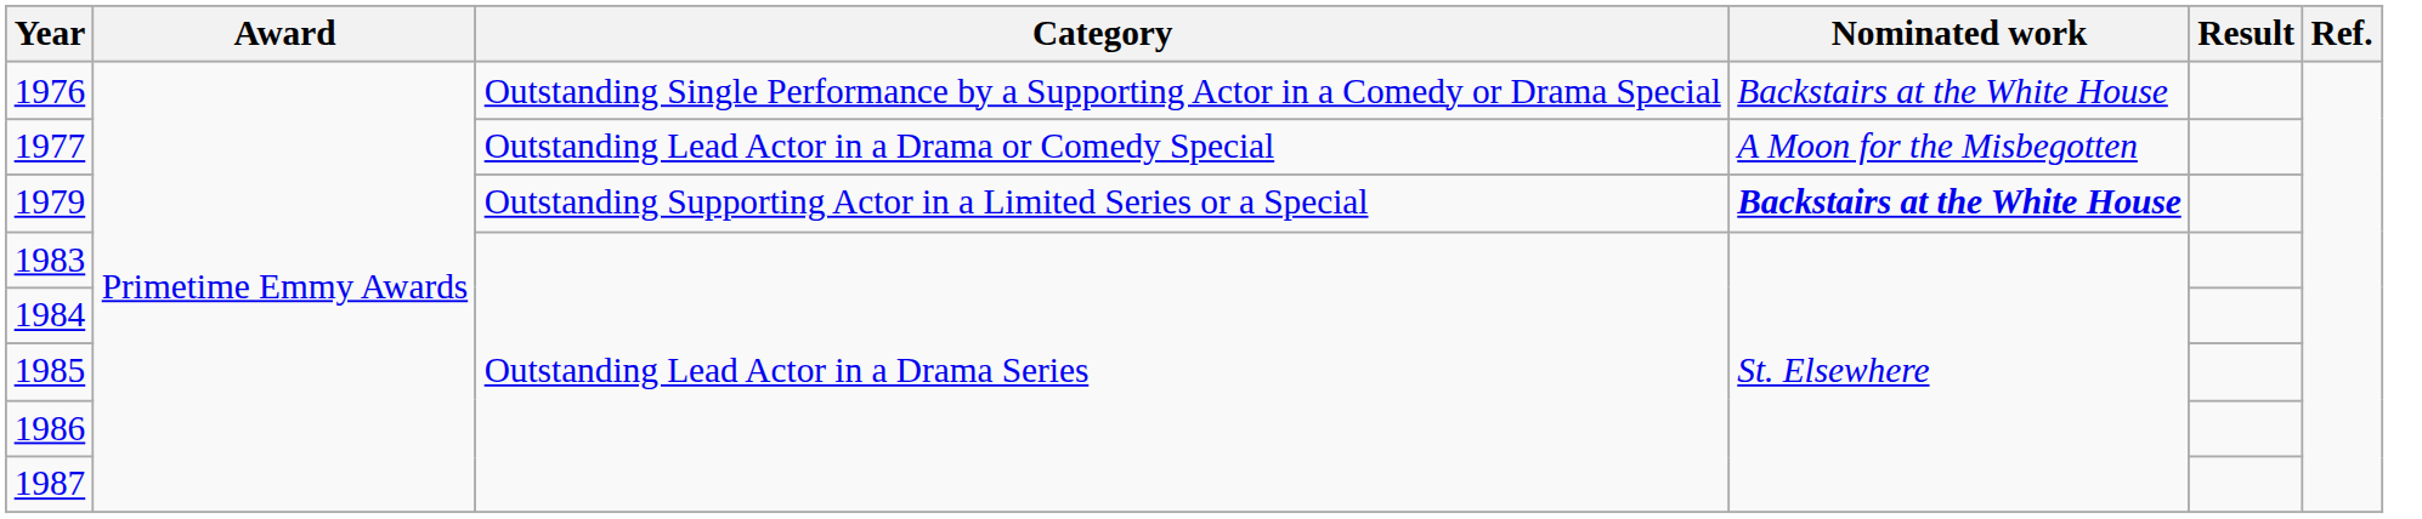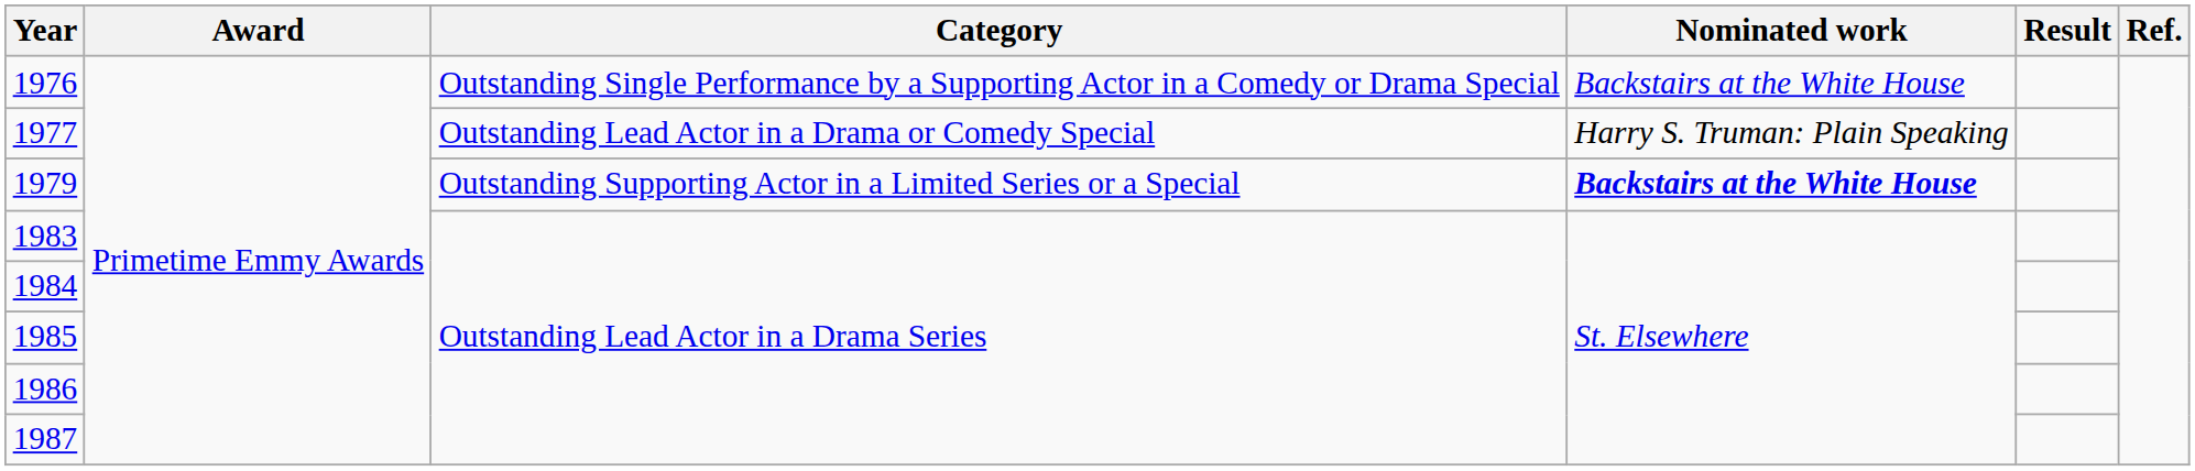1977 | Nominated work: A Moon for the Misbegotten -> Harry S. Truman: Plain Speaking
